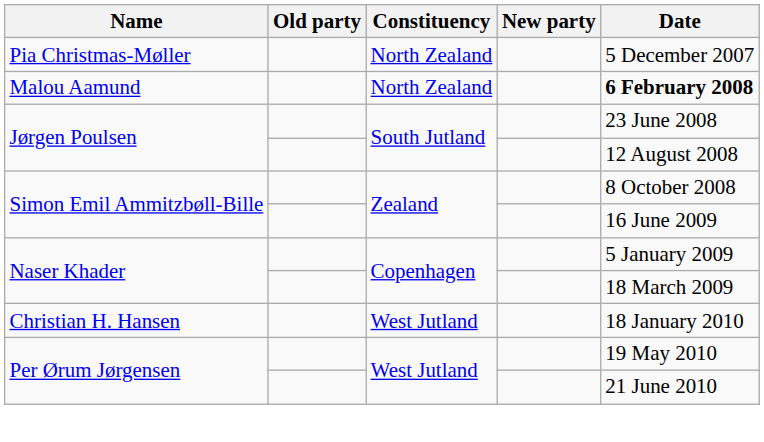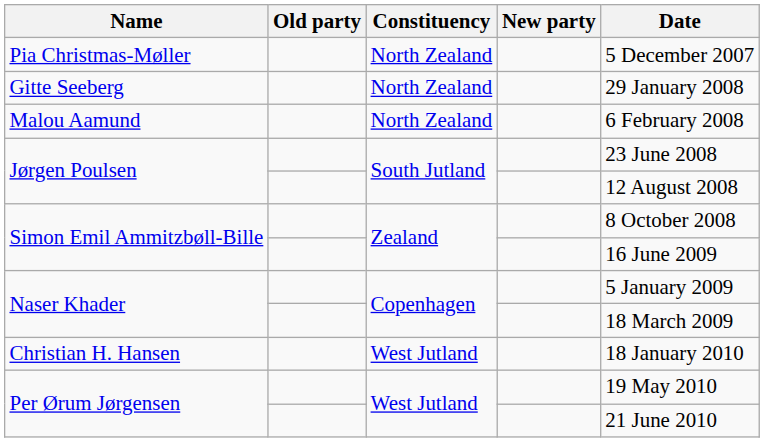+ row: Gitte Seeberg | North Zealand | 29 January 2008
Malou Aamund | Date: bold -> normal
